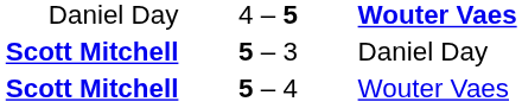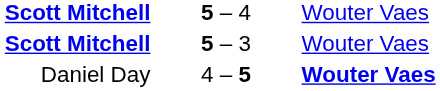rows swapped: 4 – 5 <-> 5 – 4
5 – 3 | column 3: Daniel Day -> Wouter Vaes
